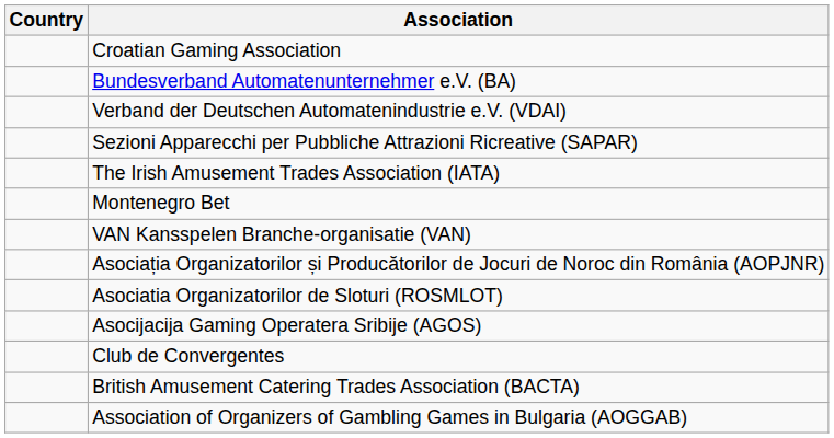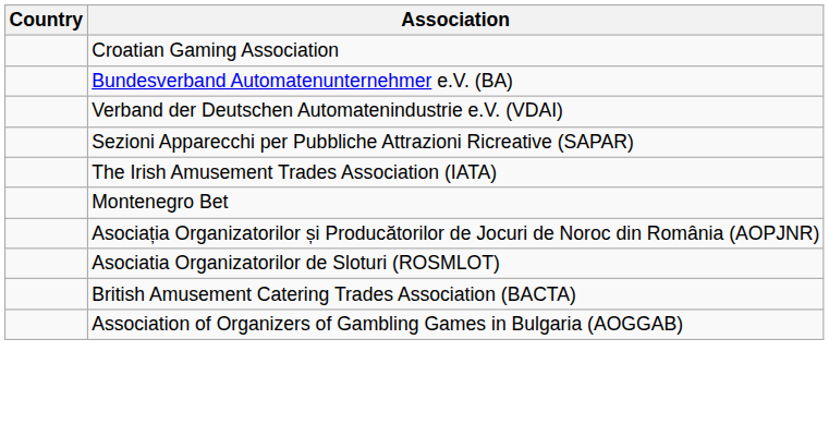- row: VAN Kansspelen Branche-organisatie (VAN)
- row: Asocijacija Gaming Operatera Sribije (AGOS)
- row: Club de Convergentes
